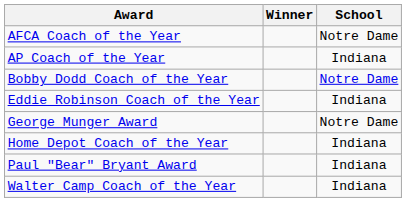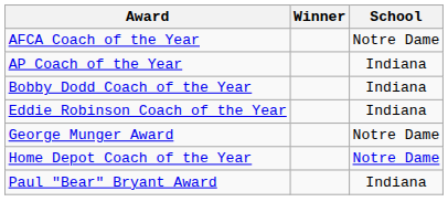Bobby Dodd Coach of the Year | School: Notre Dame -> Indiana
Home Depot Coach of the Year | School: Indiana -> Notre Dame
- row: Walter Camp Coach of the Year | Indiana
